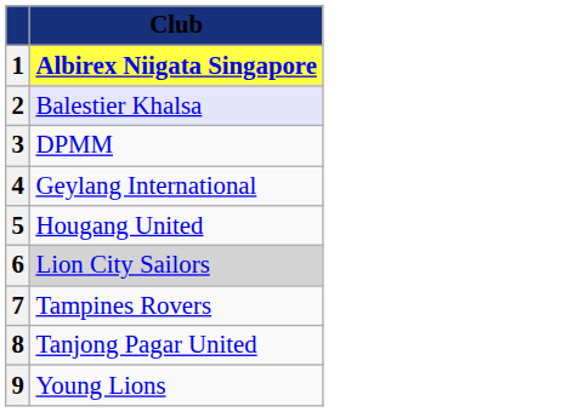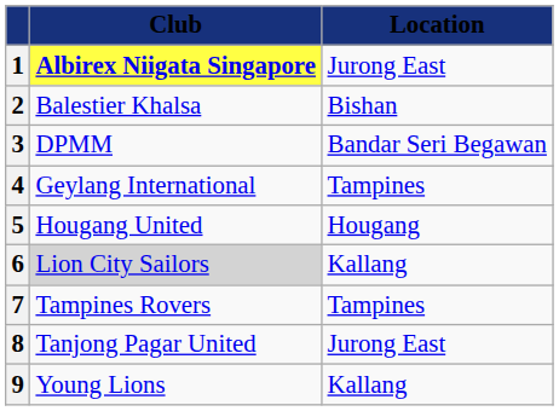+ column: Location | Jurong East | Bishan | Bandar Seri Begawan | Tampines | Hougang | Kallang | Tampines | Jurong East | Kallang
2 | Club: lavender background -> no background
